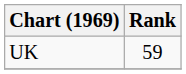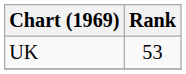UK | Rank: 59 -> 53
